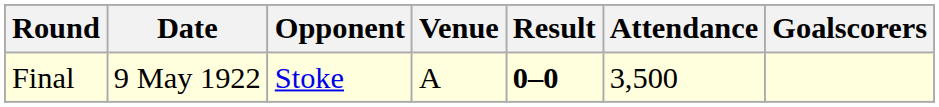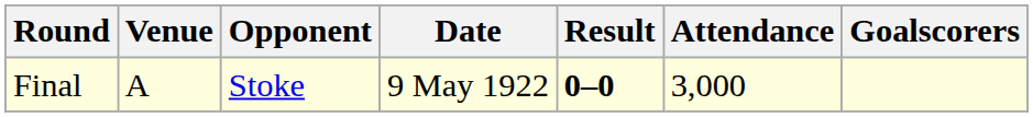columns swapped: Date <-> Venue
Final | Attendance: 3,500 -> 3,000
